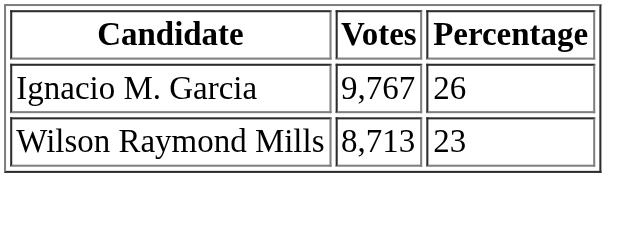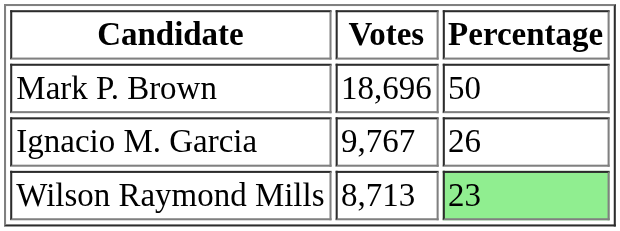+ row: Mark P. Brown | 18,696 | 50
Wilson Raymond Mills | Percentage: no background -> lightgreen background
